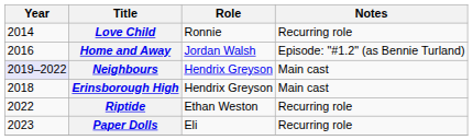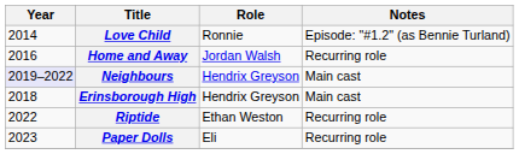Love Child | Notes: Recurring role -> Episode: "#1.2" (as Bennie Turland)
Home and Away | Notes: Episode: "#1.2" (as Bennie Turland) -> Recurring role
